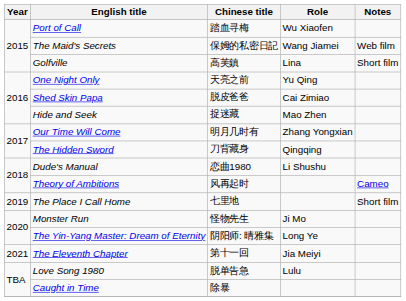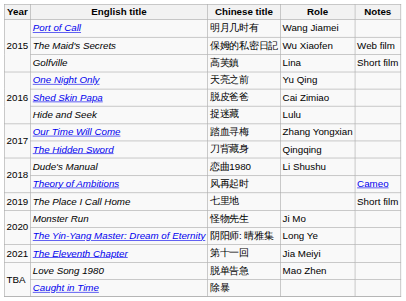Port of Call | Chinese title: 踏血寻梅 -> 明月几时有
Port of Call | Role: Wu Xiaofen -> Wang Jiamei
The Maid's Secrets | Role: Wang Jiamei -> Wu Xiaofen
Hide and Seek | Role: Mao Zhen -> Lulu
Our Time Will Come | Chinese title: 明月几时有 -> 踏血寻梅
Love Song 1980 | Role: Lulu -> Mao Zhen
